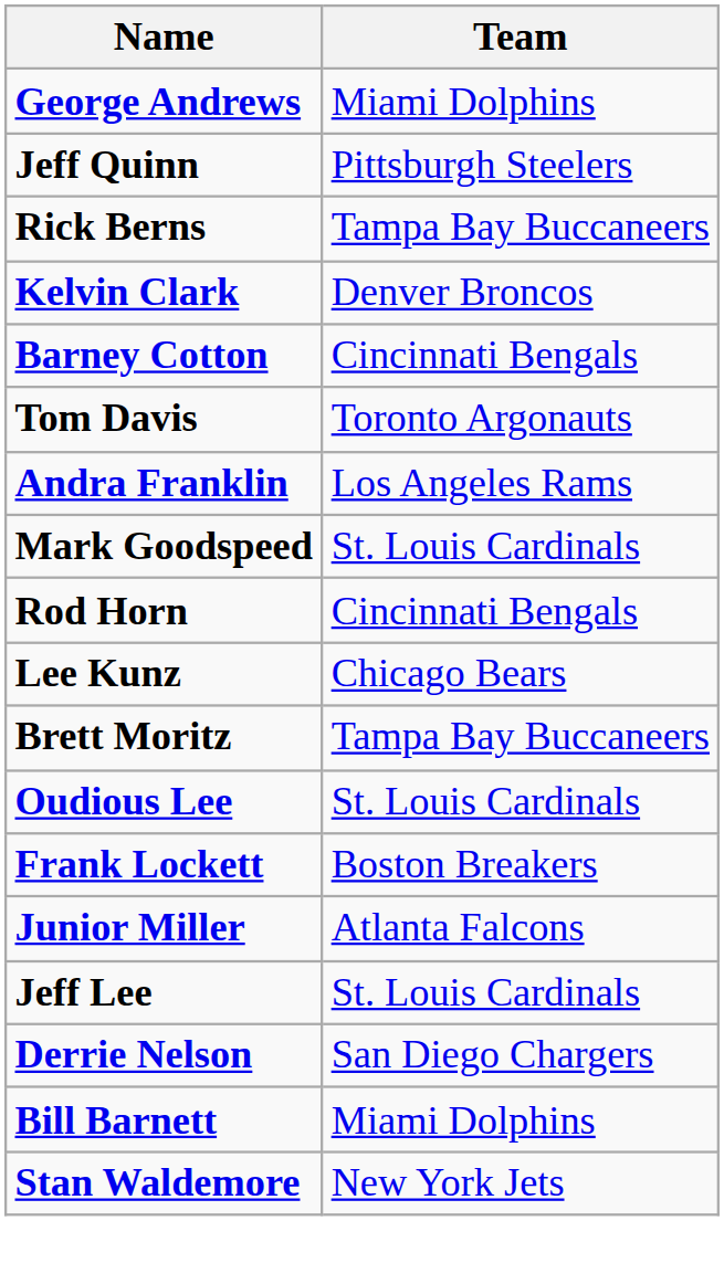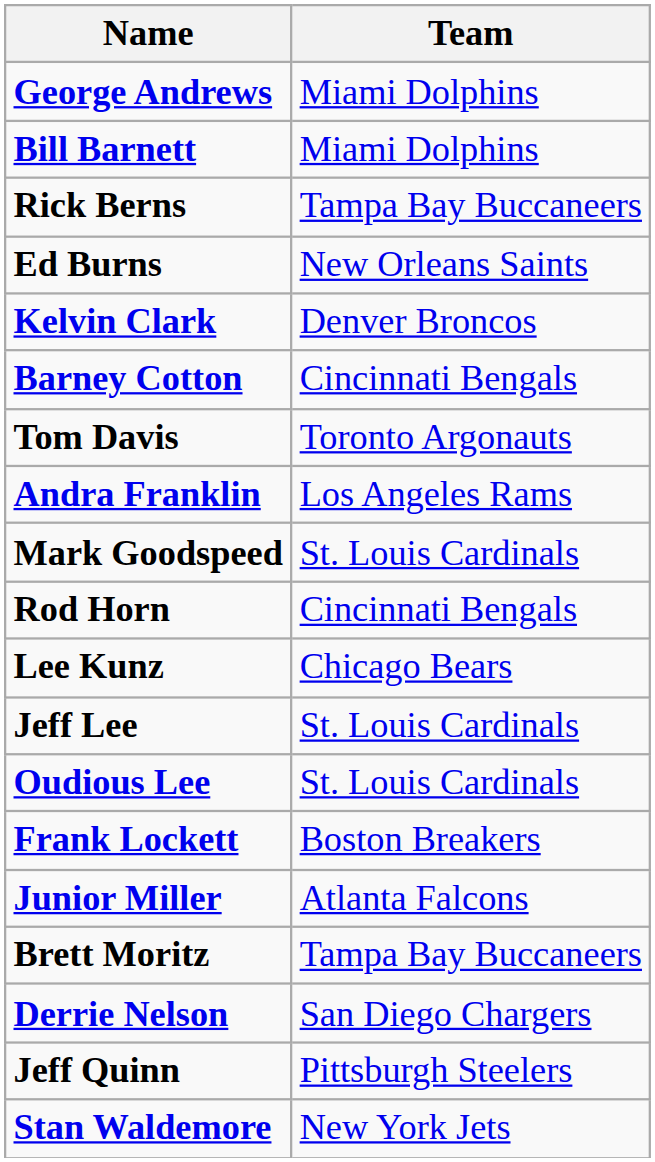rows swapped: Bill Barnett <-> Jeff Quinn
+ row: Ed Burns | New Orleans Saints
rows swapped: Jeff Lee <-> Brett Moritz
